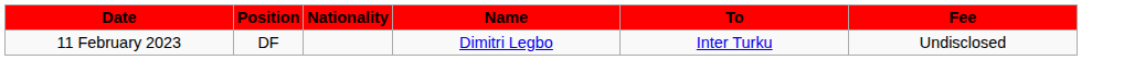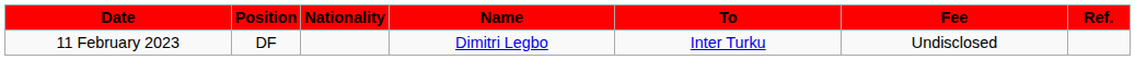+ column: Ref.
